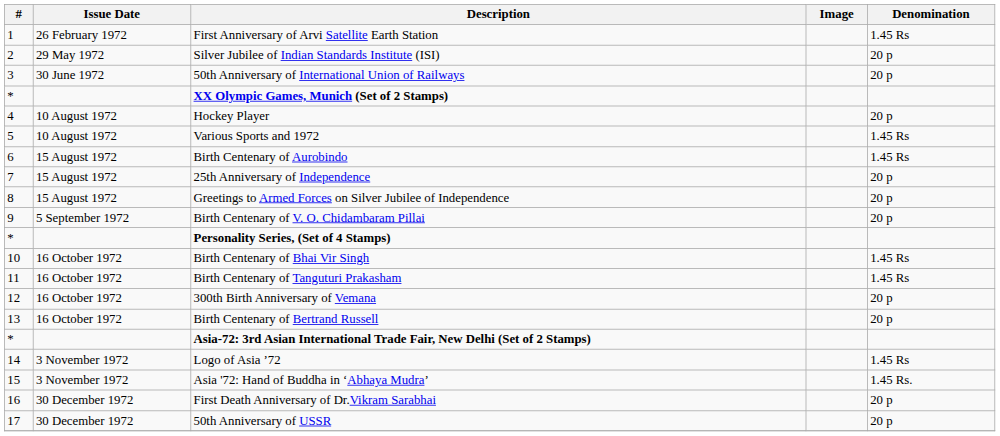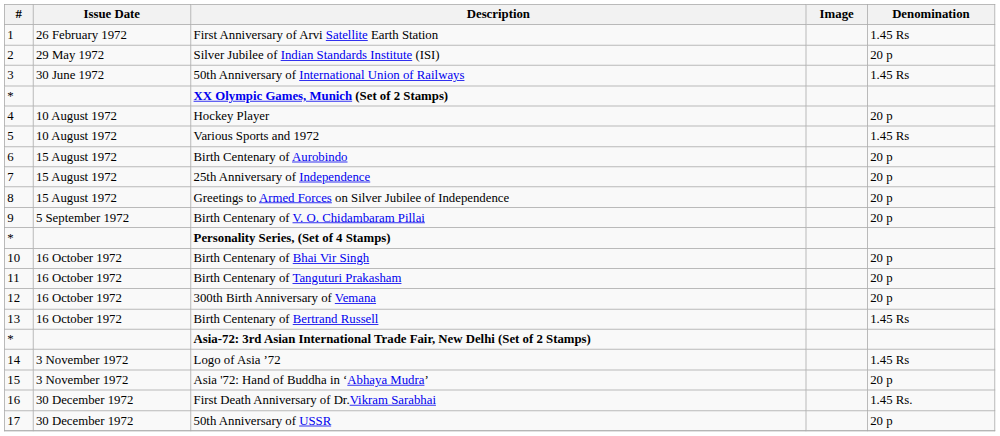50th Anniversary of International Union of Railways | Denomination: 20 p -> 1.45 Rs
Birth Centenary of Aurobindo | Denomination: 1.45 Rs -> 20 p
Birth Centenary of Bhai Vir Singh | Denomination: 1.45 Rs -> 20 p
Birth Centenary of Tanguturi Prakasham | Denomination: 1.45 Rs -> 20 p
Birth Centenary of Bertrand Russell | Denomination: 20 p -> 1.45 Rs
Asia '72: Hand of Buddha in ‘Abhaya Mudra’ | Denomination: 1.45 Rs. -> 20 p
First Death Anniversary of Dr.Vikram Sarabhai | Denomination: 20 p -> 1.45 Rs.
